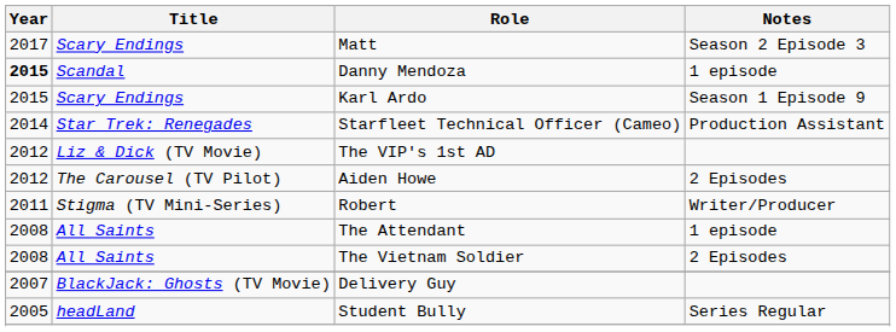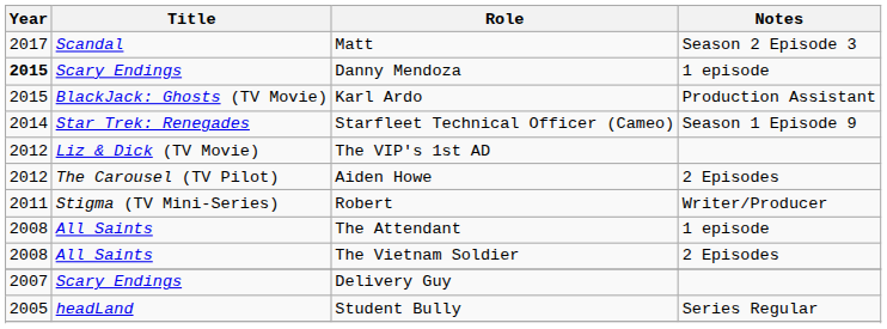Matt | Title: Scary Endings -> Scandal
Danny Mendoza | Title: Scandal -> Scary Endings
Karl Ardo | Title: Scary Endings -> BlackJack: Ghosts (TV Movie)
Karl Ardo | Notes: Season 1 Episode 9 -> Production Assistant
Starfleet Technical Officer (Cameo) | Notes: Production Assistant -> Season 1 Episode 9
Delivery Guy | Title: BlackJack: Ghosts (TV Movie) -> Scary Endings
